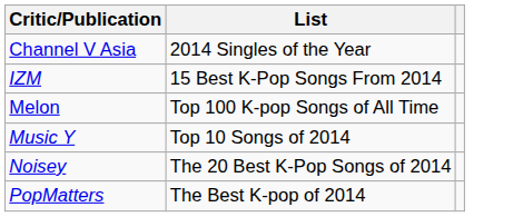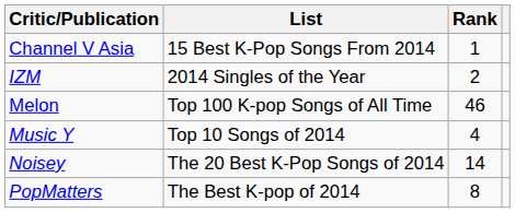+ column: Rank | 1 | 2 | 46 | 4 | 14 | 8
Channel V Asia | List: 2014 Singles of the Year -> 15 Best K-Pop Songs From 2014
IZM | List: 15 Best K-Pop Songs From 2014 -> 2014 Singles of the Year
